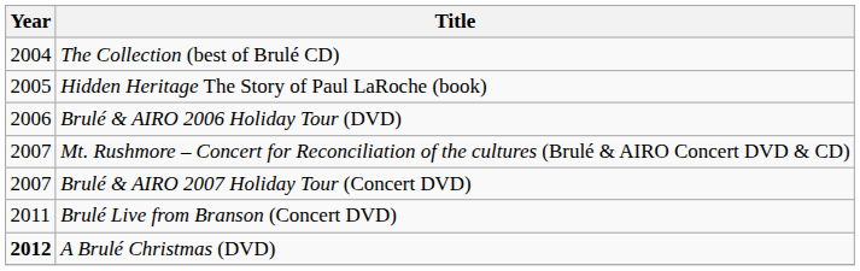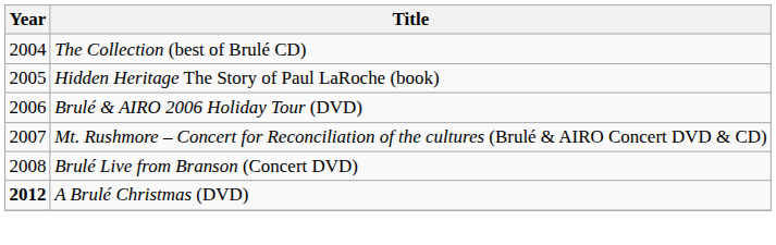- row: 2007 | Brulé & AIRO 2007 Holiday Tour (Concert DVD)
Brulé Live from Branson (Concert DVD) | Year: 2011 -> 2008
